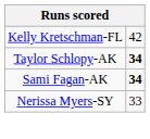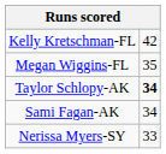+ row: Megan Wiggins-FL | 35
Sami Fagan-AK | column 2: bold -> normal
